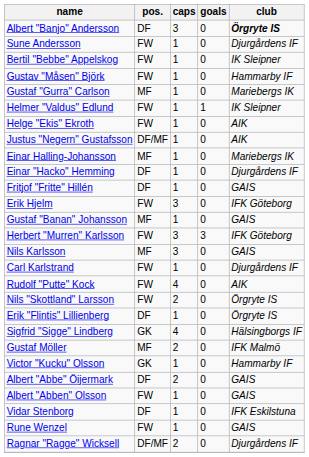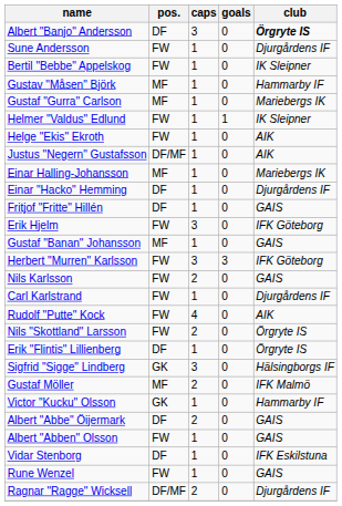Gustav "Måsen" Björk | pos.: FW -> MF
Nils Karlsson | pos.: MF -> FW
Nils Karlsson | caps: 3 -> 2
Sigfrid "Sigge" Lindberg | caps: 4 -> 3
